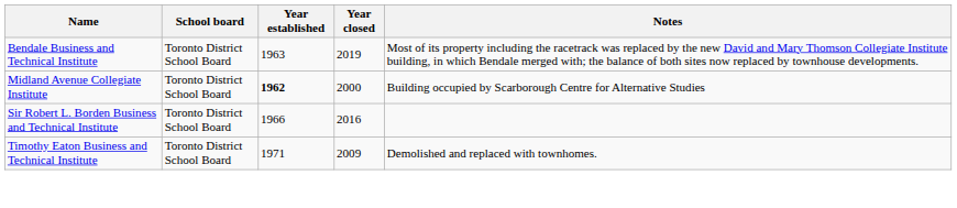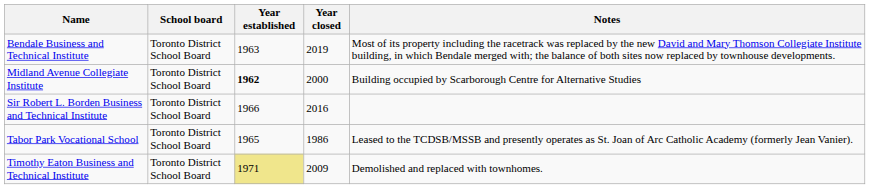+ row: Tabor Park Vocational School | Toronto District School Board | 1965 | 1986 | Leased to the TCDSB/MSSB and presently operates as St. Joan of Arc Catholic Academy (formerly Jean Vanier).
Timothy Eaton Business and Technical Institute | Year established: no background -> khaki background
